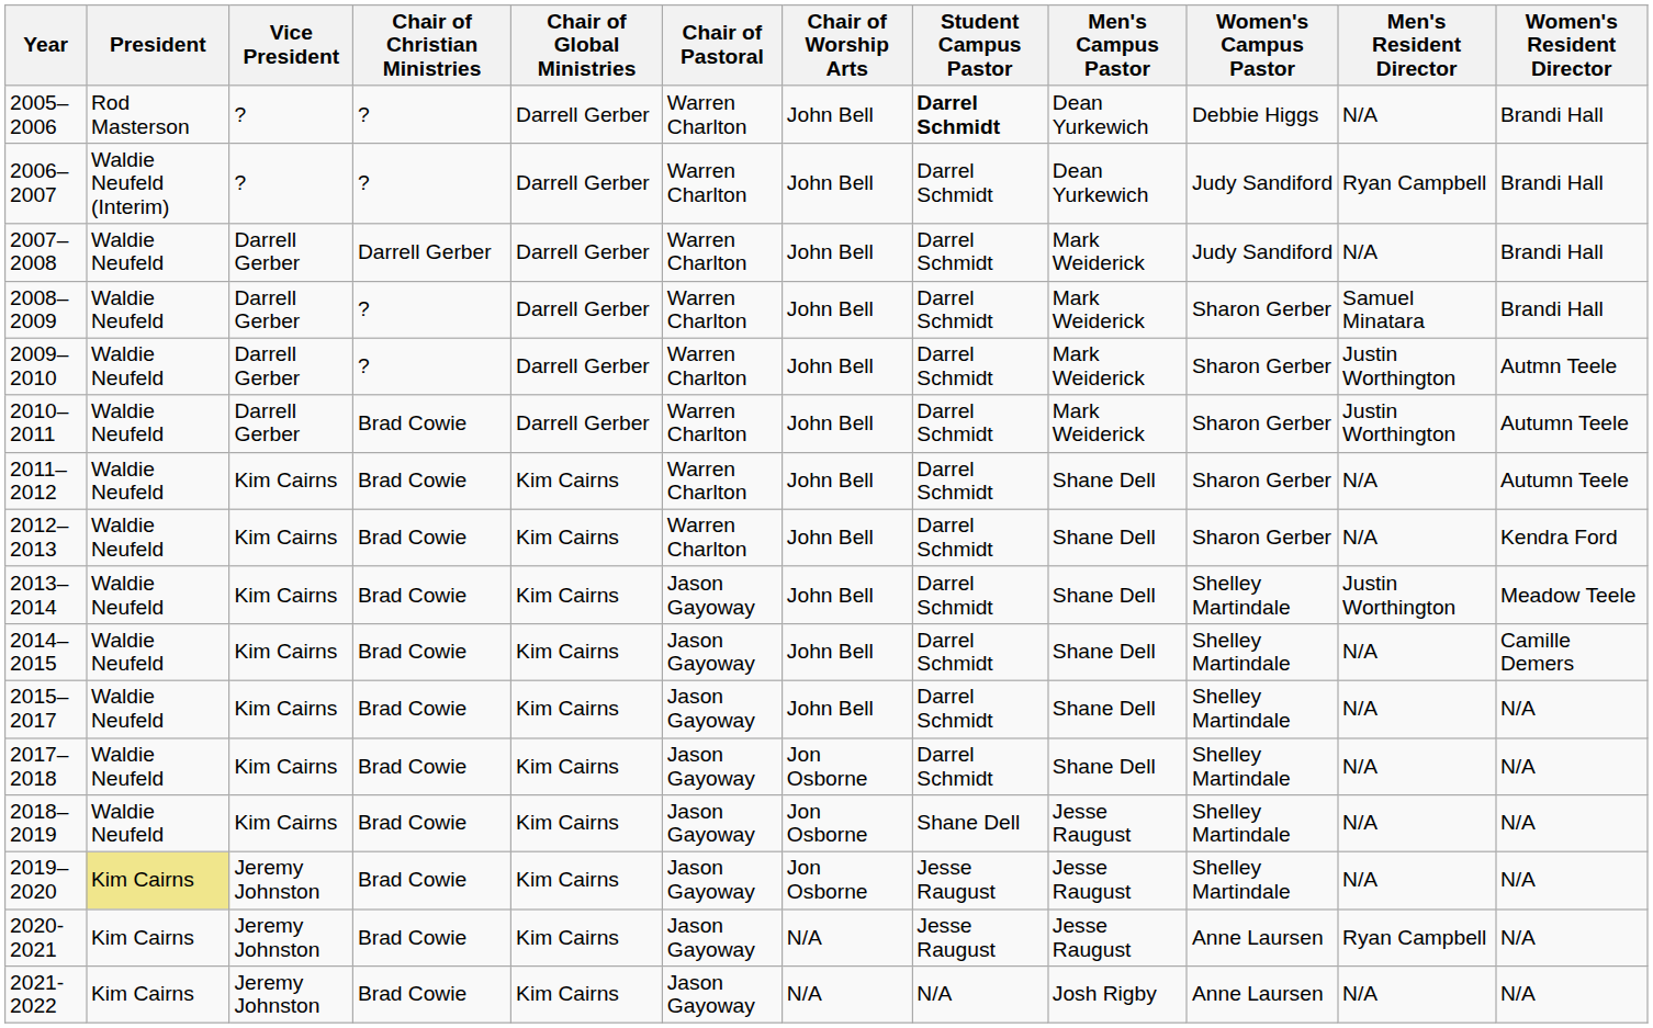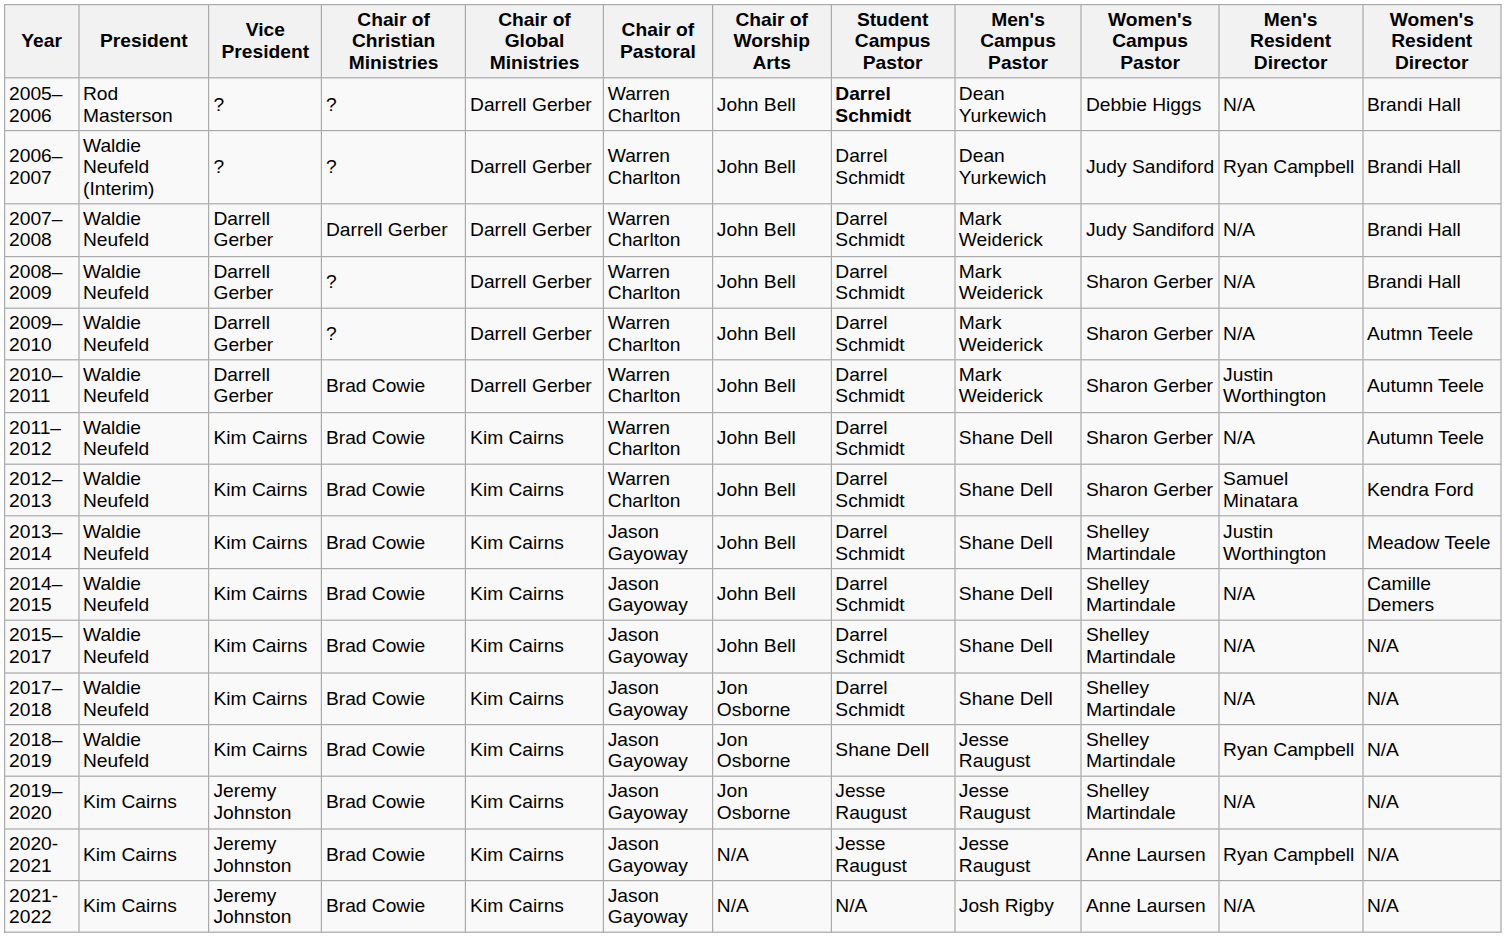2008–2009 | Men's Resident Director: Samuel Minatara -> N/A
2009–2010 | Men's Resident Director: Justin Worthington -> N/A
2012–2013 | Men's Resident Director: N/A -> Samuel Minatara
2018–2019 | Men's Resident Director: N/A -> Ryan Campbell
2019–2020 | President: khaki background -> no background
